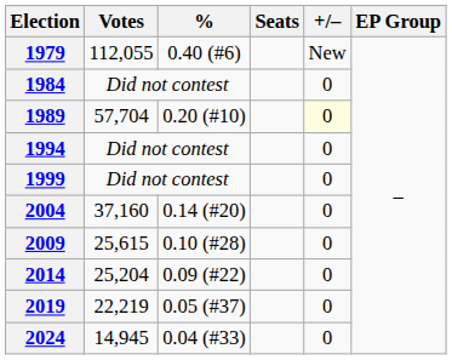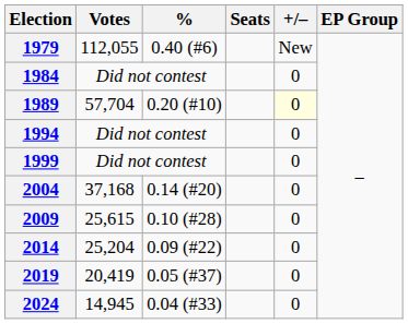2004 | Votes: 37,160 -> 37,168
2019 | Votes: 22,219 -> 20,419
